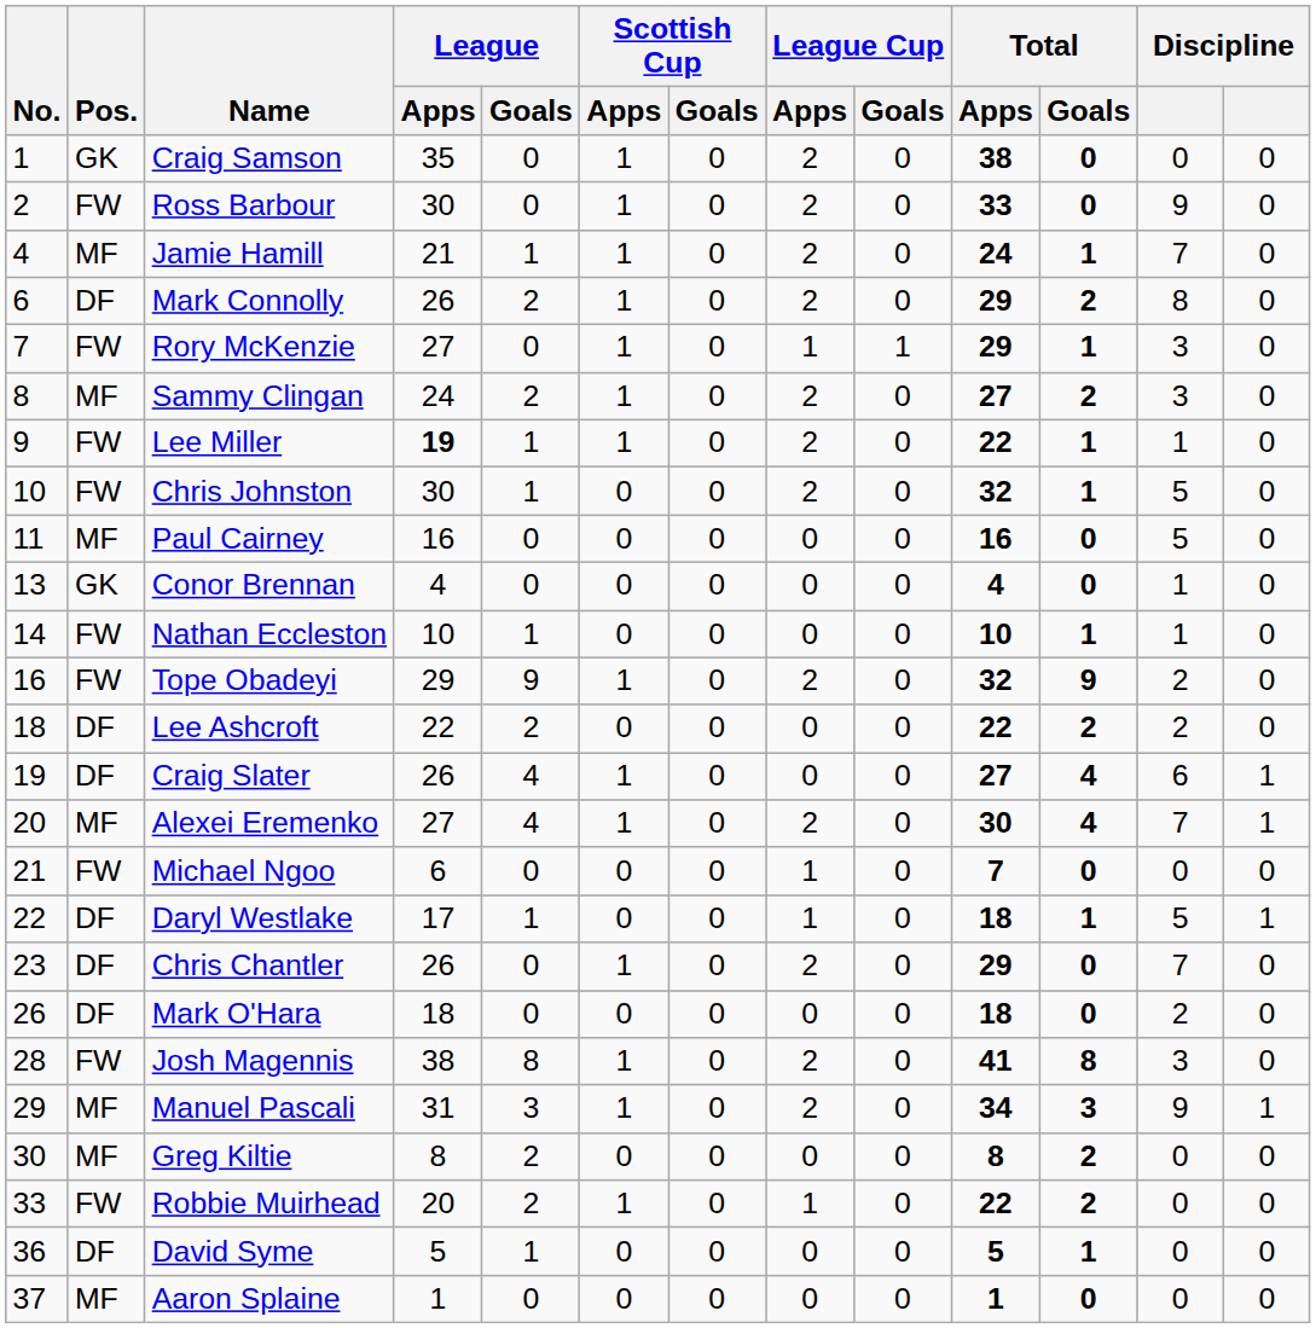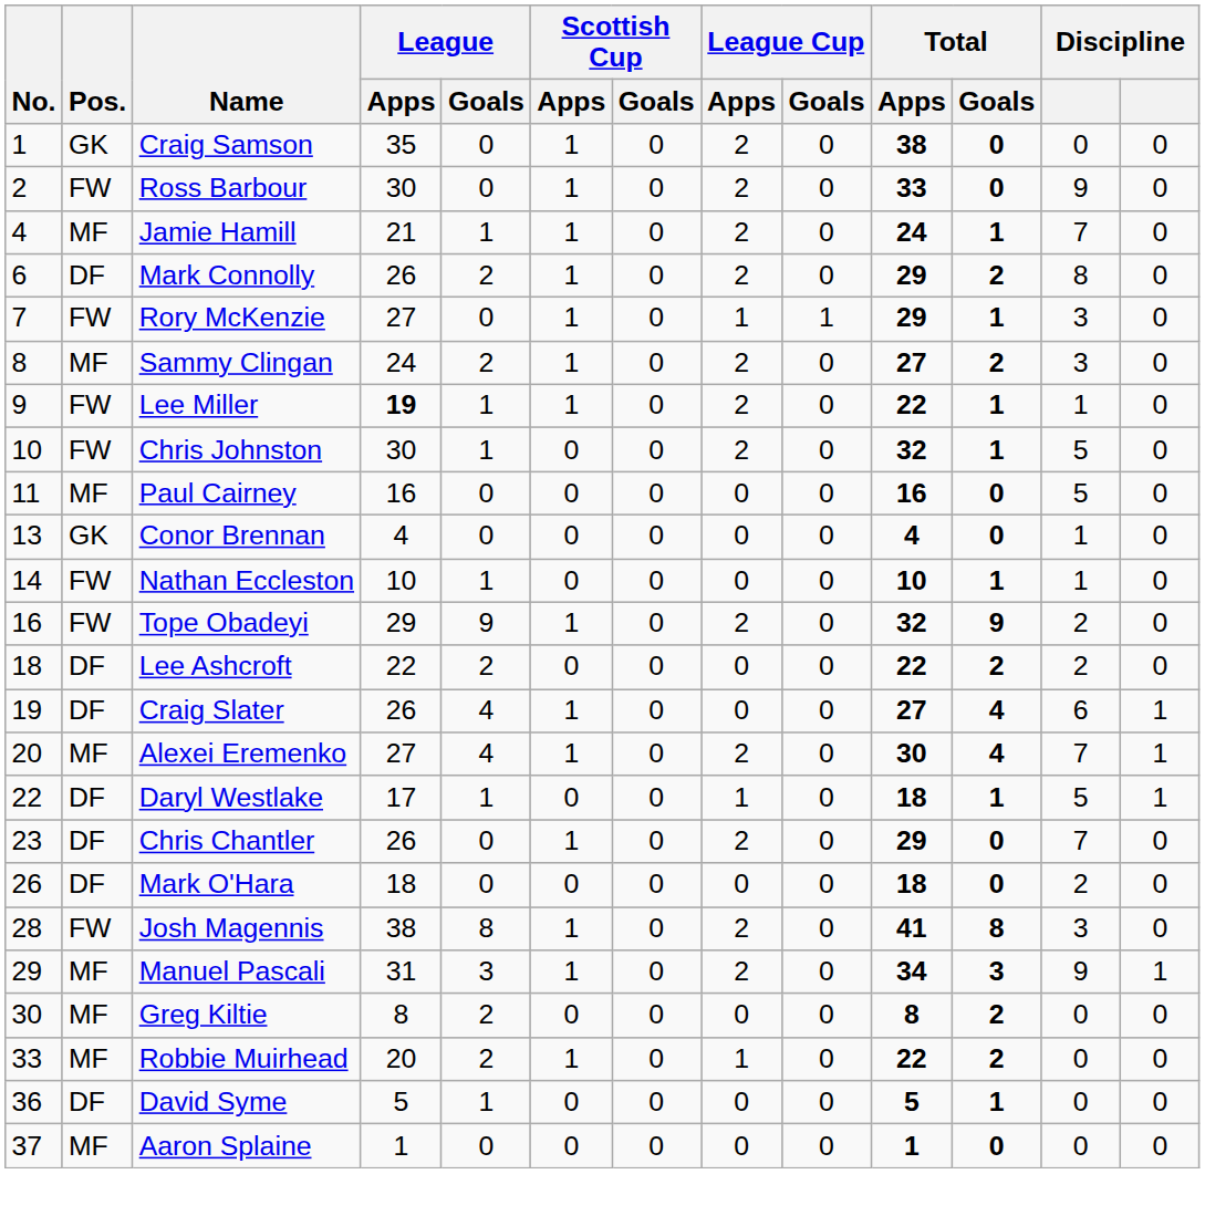- row: 21 | FW | Michael Ngoo | 6 | 0 | 0 | 0 | 1 | 0 | 7 | 0 | 0 | 0
Robbie Muirhead | Pos.: FW -> MF
